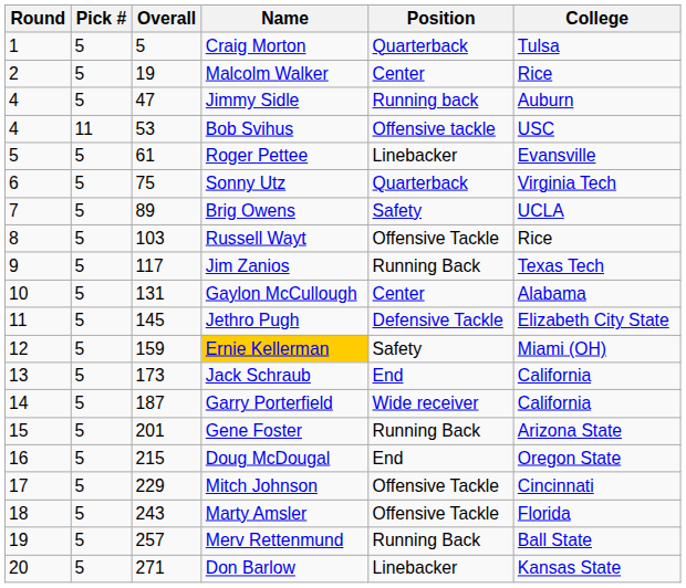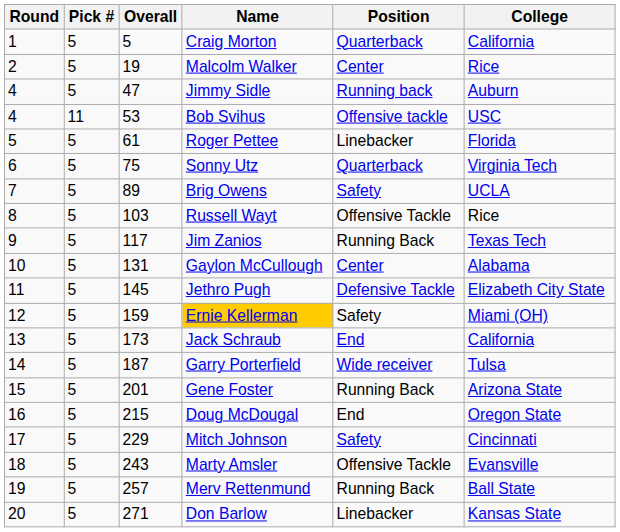Craig Morton | College: Tulsa -> California
Roger Pettee | College: Evansville -> Florida
Garry Porterfield | College: California -> Tulsa
Mitch Johnson | Position: Offensive Tackle -> Safety
Marty Amsler | College: Florida -> Evansville
